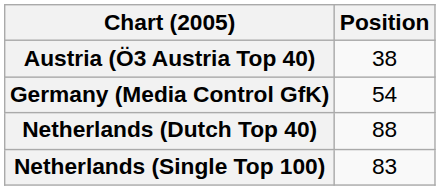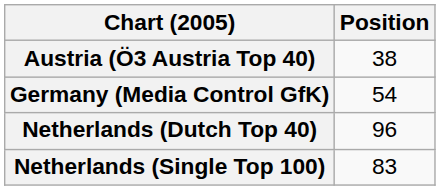Netherlands (Dutch Top 40) | Position: 88 -> 96
